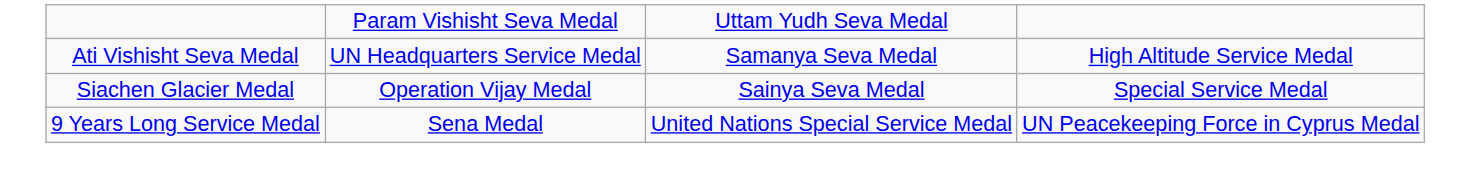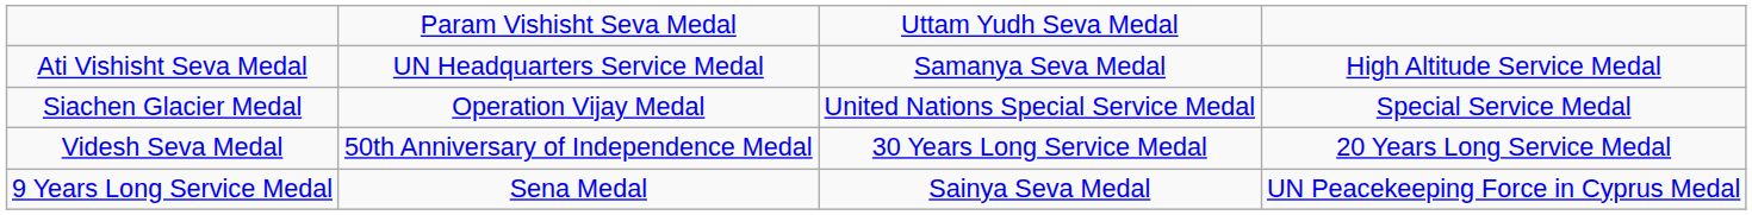Siachen Glacier Medal | column 3: Sainya Seva Medal -> United Nations Special Service Medal
+ row: Videsh Seva Medal | 50th Anniversary of Independence Medal | 30 Years Long Service Medal | 20 Years Long Service Medal
9 Years Long Service Medal | column 3: United Nations Special Service Medal -> Sainya Seva Medal
